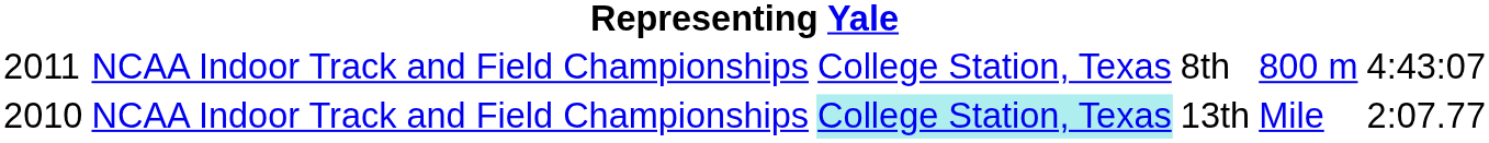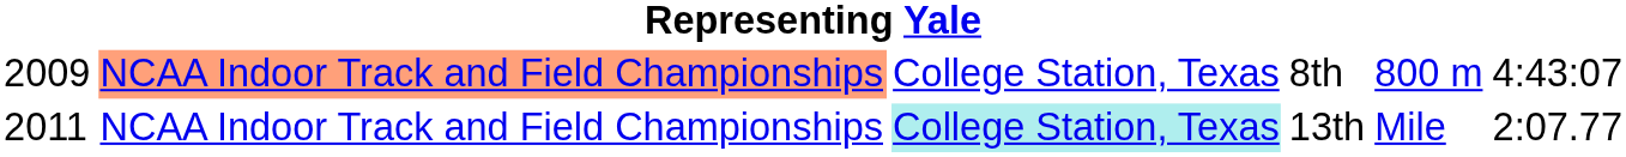8th | column 1: 2011 -> 2009
8th | column 2: no background -> lightsalmon background
13th | column 1: 2010 -> 2011
